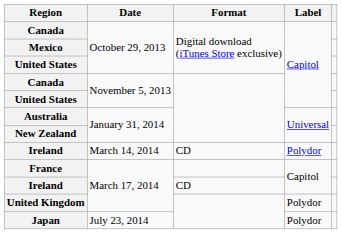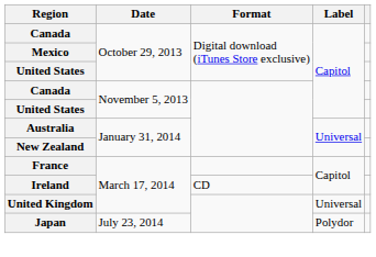- row: Ireland | March 14, 2014 | CD | Polydor
United Kingdom | Label: Polydor -> Universal
